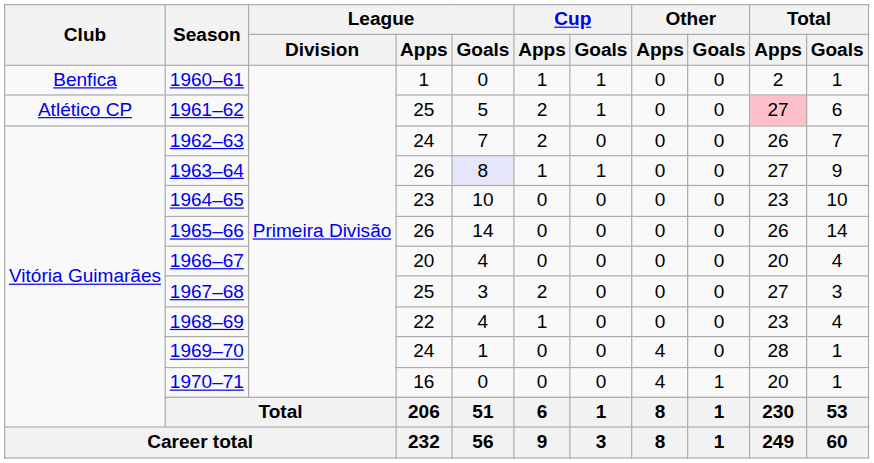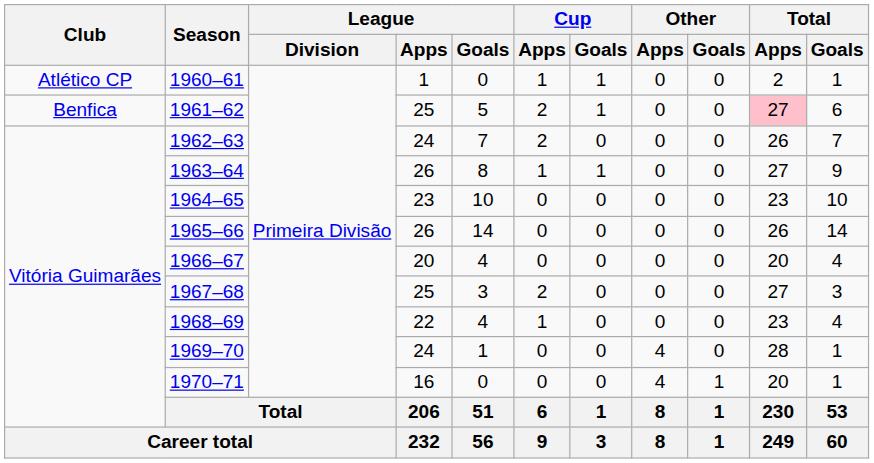1960–61 | Club: Benfica -> Atlético CP
1961–62 | Club: Atlético CP -> Benfica
1963–64 | League / Goals: lavender background -> no background
